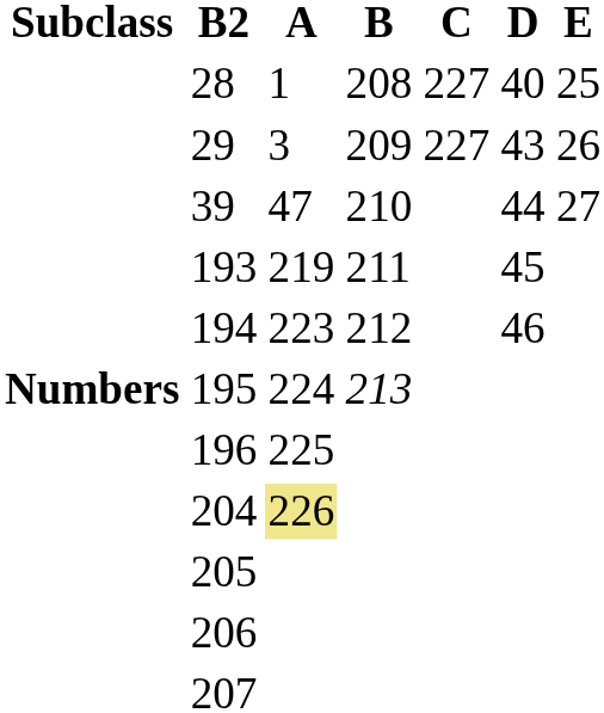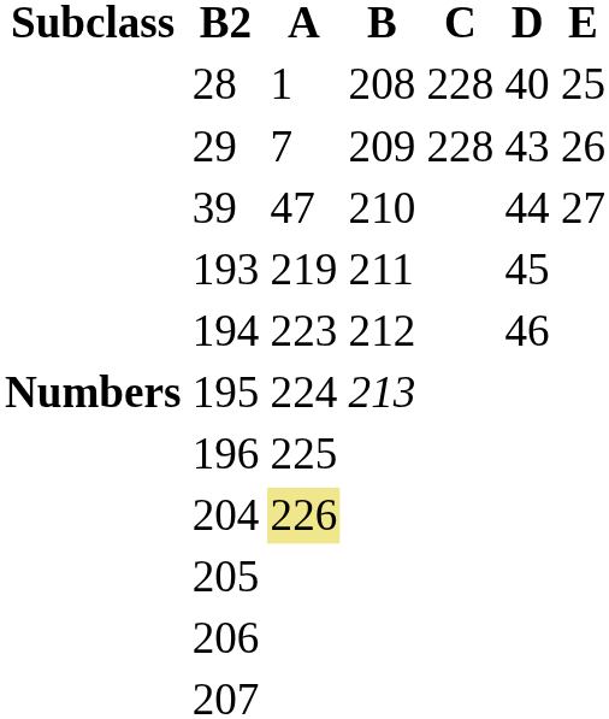28 | C: 227 -> 228
29 | A: 3 -> 7
29 | C: 227 -> 228
